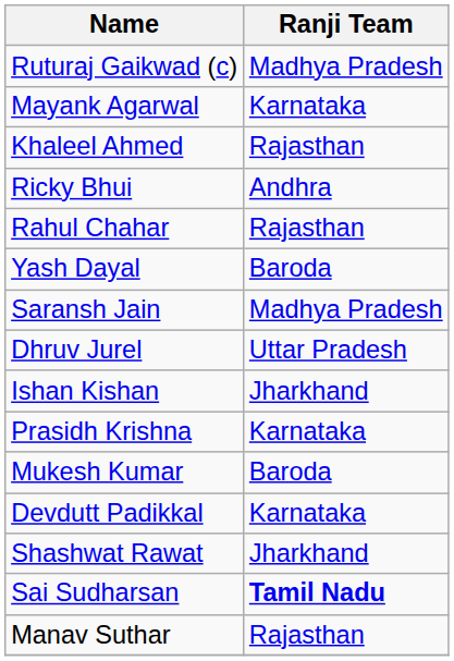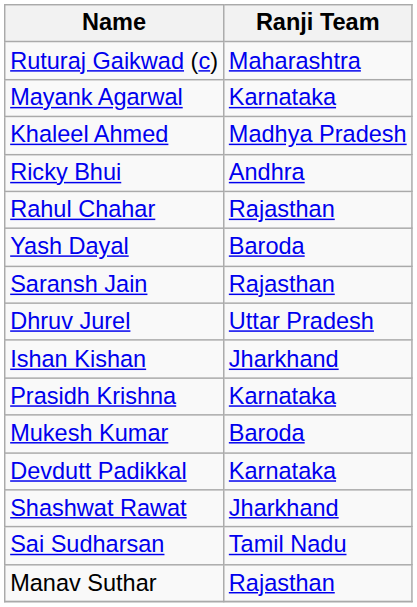Ruturaj Gaikwad (c) | Ranji Team: Madhya Pradesh -> Maharashtra
Khaleel Ahmed | Ranji Team: Rajasthan -> Madhya Pradesh
Saransh Jain | Ranji Team: Madhya Pradesh -> Rajasthan
Sai Sudharsan | Ranji Team: bold -> normal
